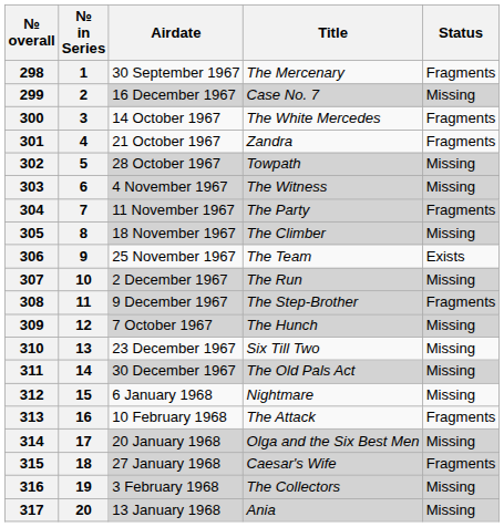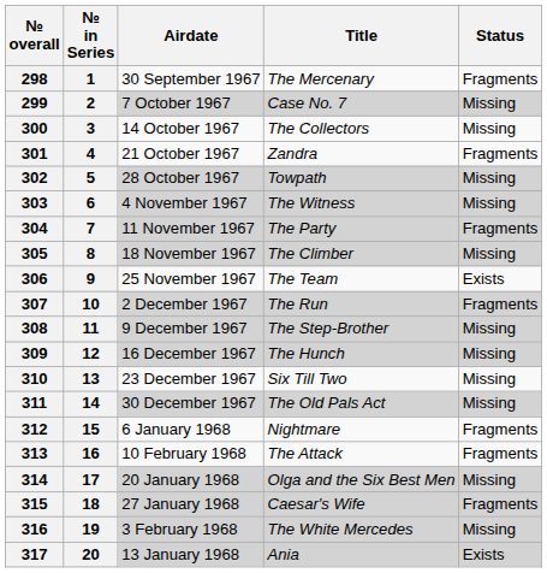299 | Airdate: 16 December 1967 -> 7 October 1967
300 | Title: The White Mercedes -> The Collectors
300 | Status: Fragments -> Missing
307 | Status: Missing -> Fragments
308 | Status: Fragments -> Missing
309 | Airdate: 7 October 1967 -> 16 December 1967
312 | Status: Missing -> Fragments
316 | Title: The Collectors -> The White Mercedes
317 | Status: Missing -> Exists
